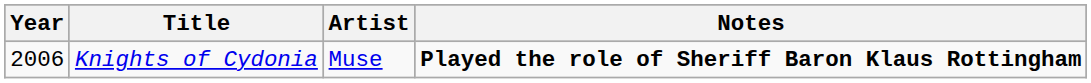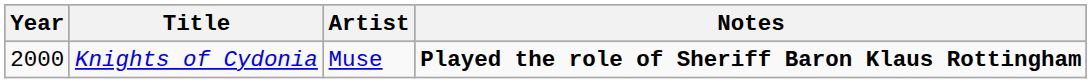Knights of Cydonia | Year: 2006 -> 2000
